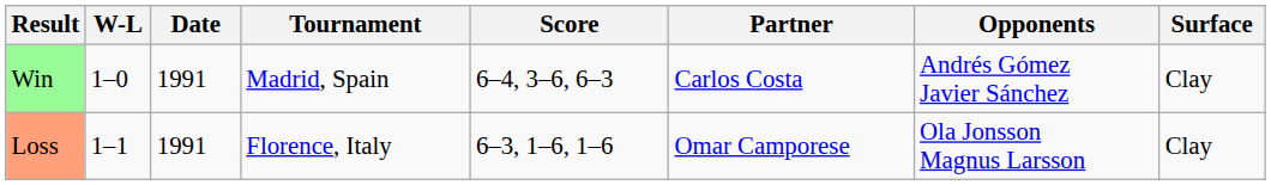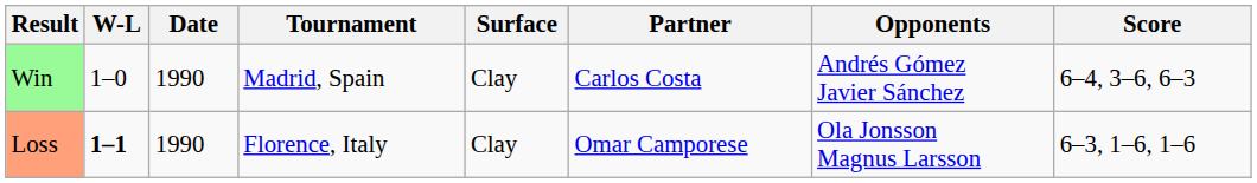columns swapped: Surface <-> Score
Win | Date: 1991 -> 1990
Loss | W-L: normal -> bold
Loss | Date: 1991 -> 1990
